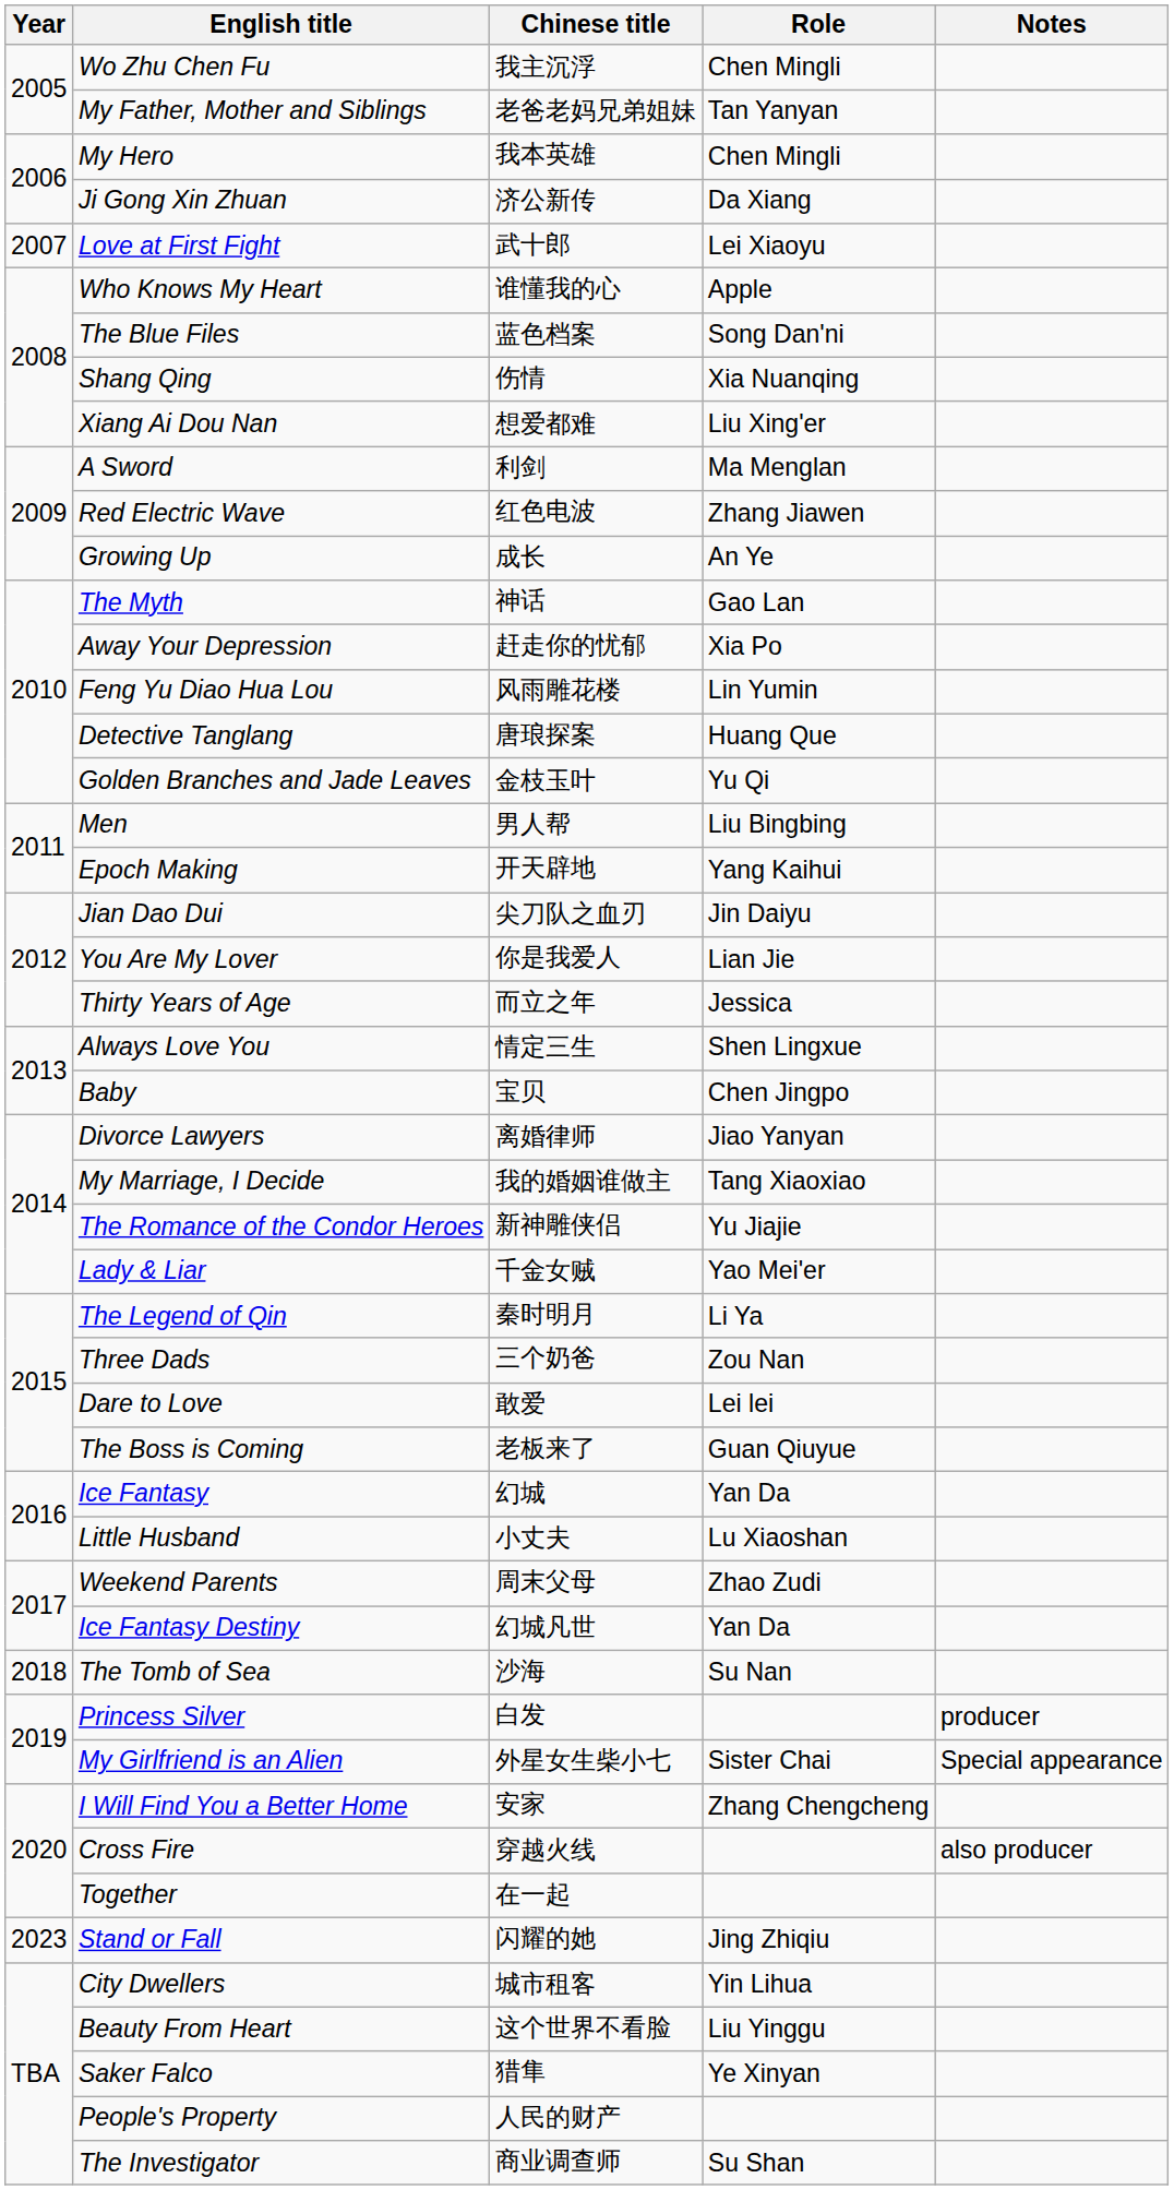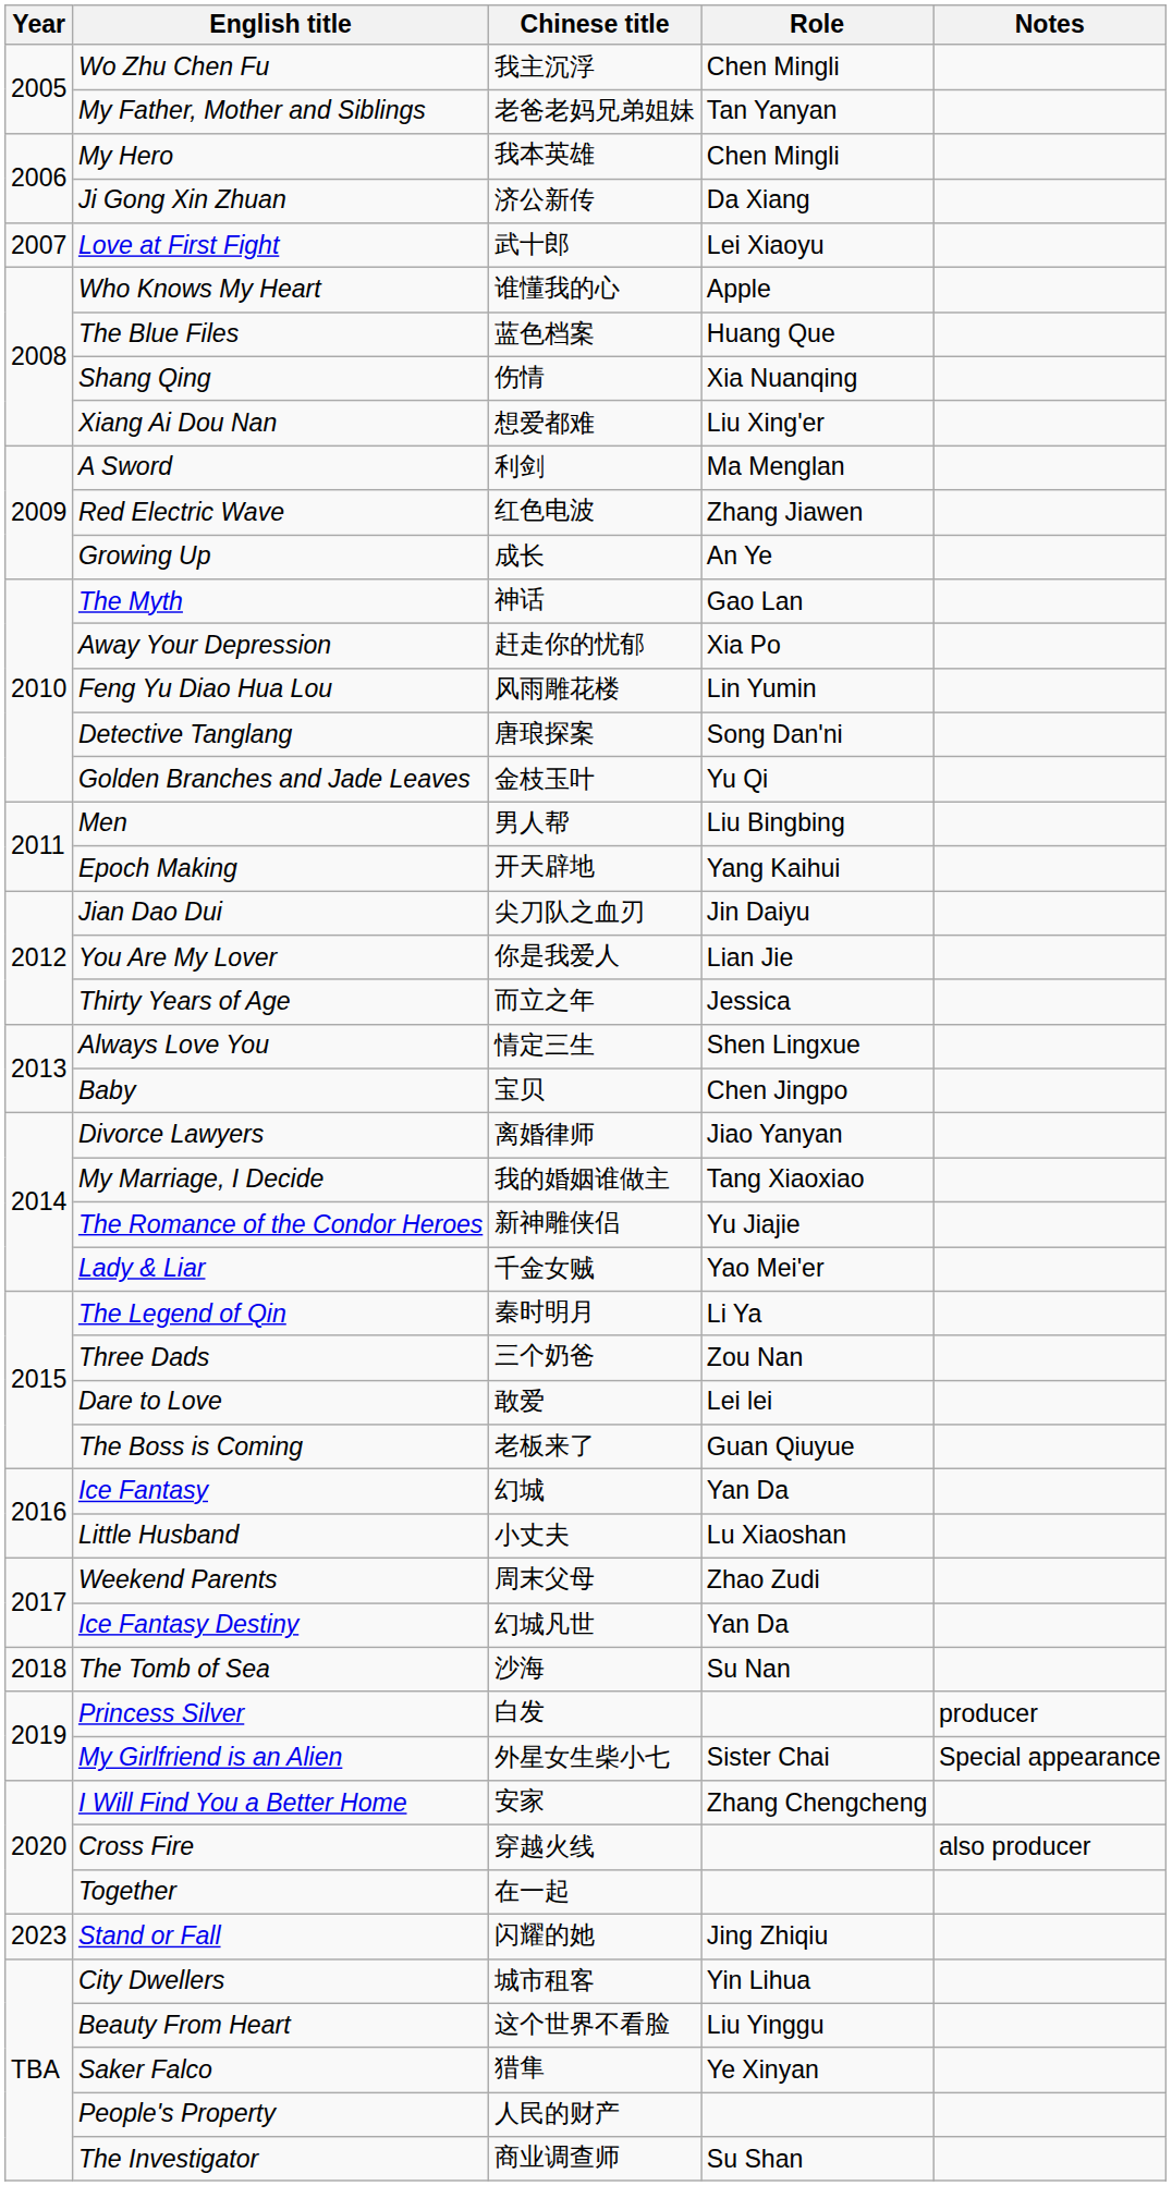The Blue Files | Role: Song Dan'ni -> Huang Que
Detective Tanglang | Role: Huang Que -> Song Dan'ni
